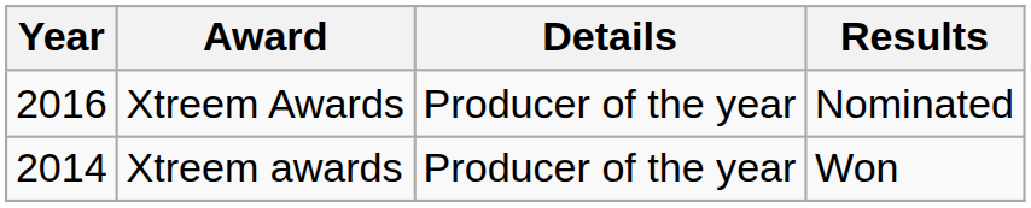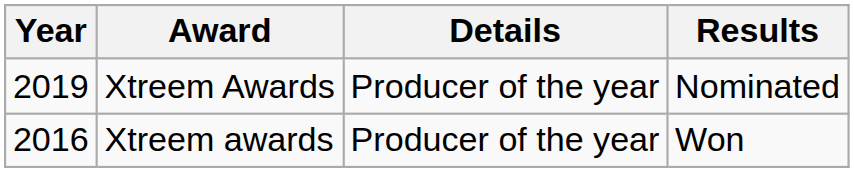Xtreem Awards | Year: 2016 -> 2019
Xtreem awards | Year: 2014 -> 2016
